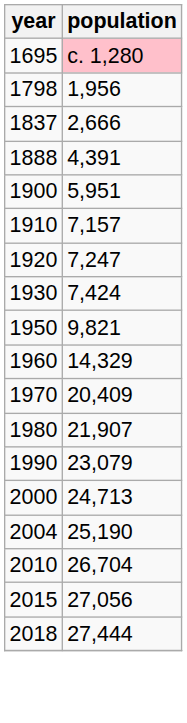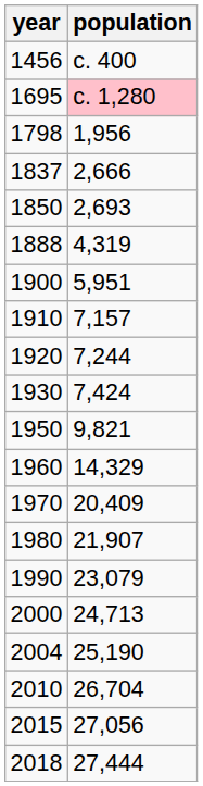+ row: 1456 | c. 400
+ row: 1850 | 2,693
1888 | population: 4,391 -> 4,319
1920 | population: 7,247 -> 7,244
